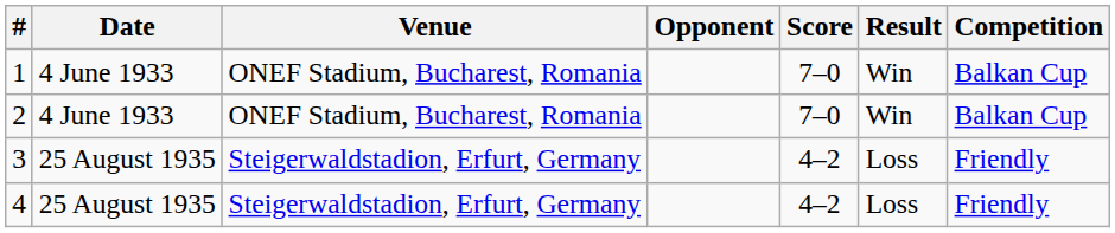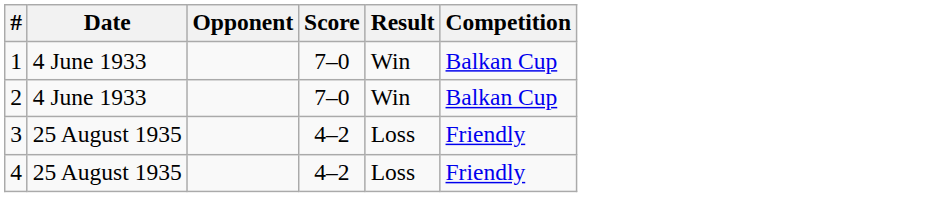- column: Venue | ONEF Stadium, Bucharest, Romania | ONEF Stadium, Bucharest, Romania | Steigerwaldstadion, Erfurt, Germany | Steigerwaldstadion, Erfurt, Germany
